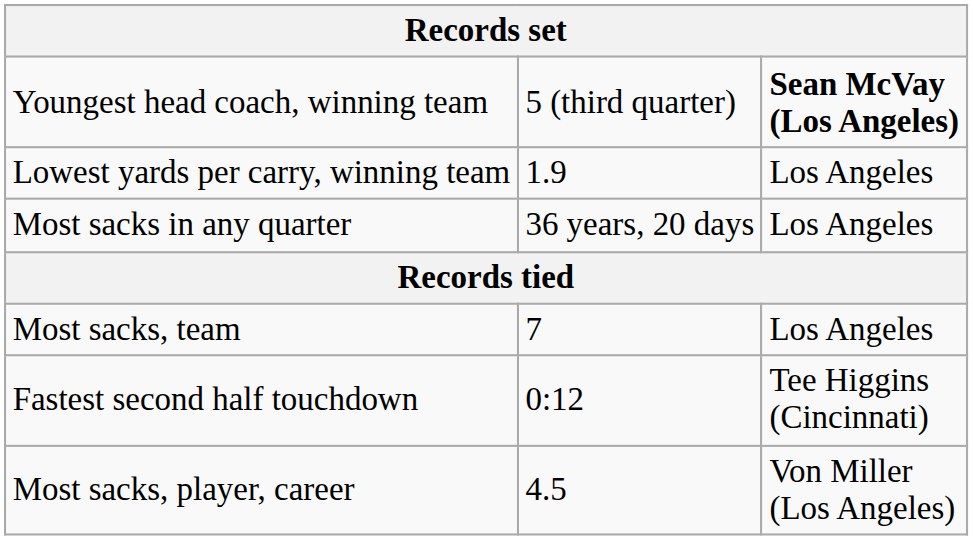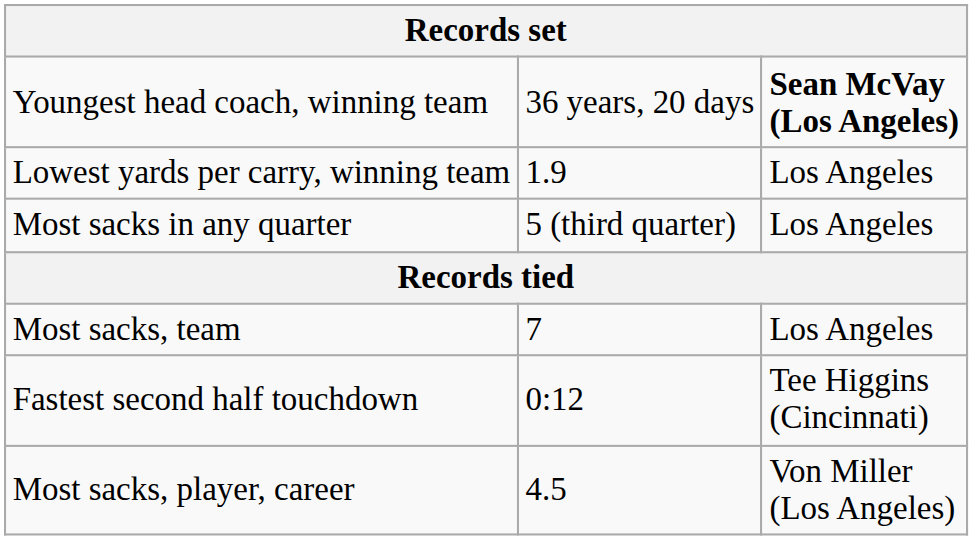Youngest head coach, winning team | column 2: 5 (third quarter) -> 36 years, 20 days
Most sacks in any quarter | column 2: 36 years, 20 days -> 5 (third quarter)
